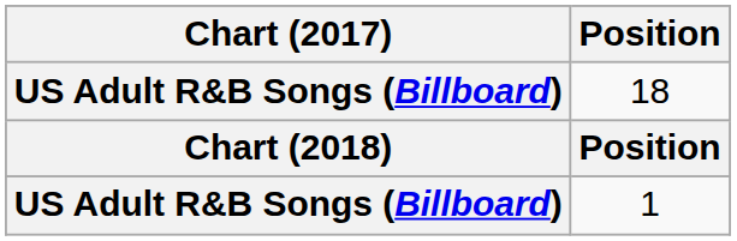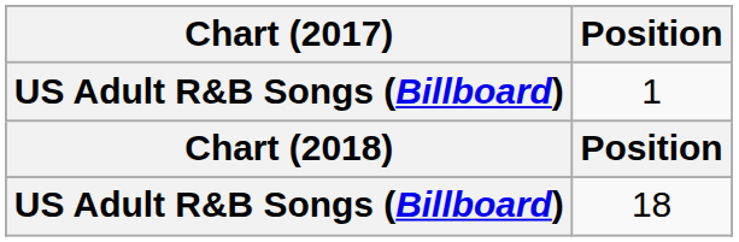rows swapped: 18 <-> 1
